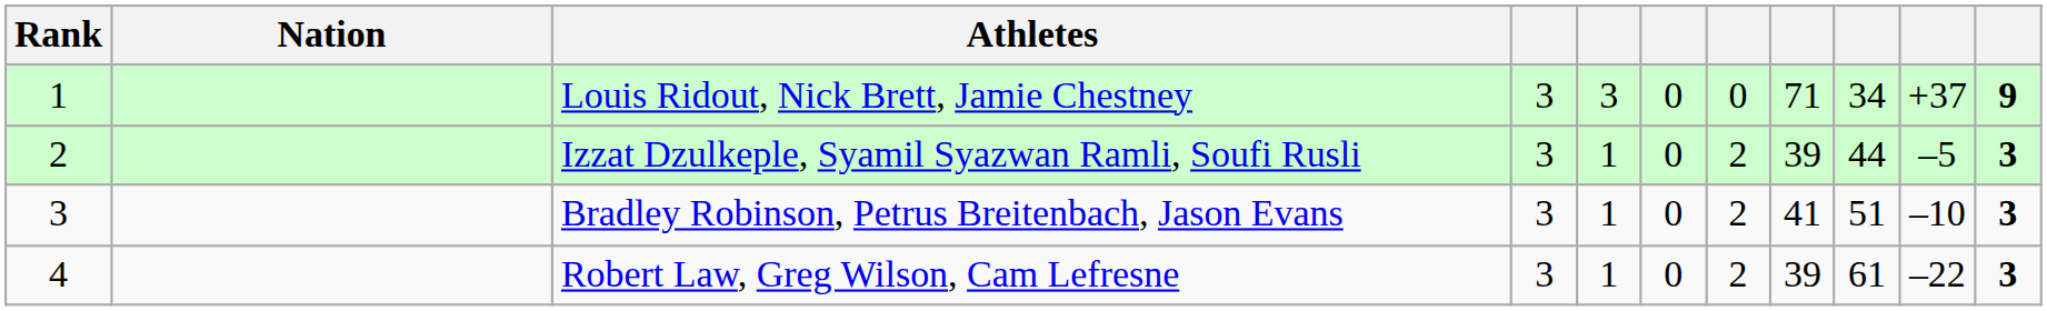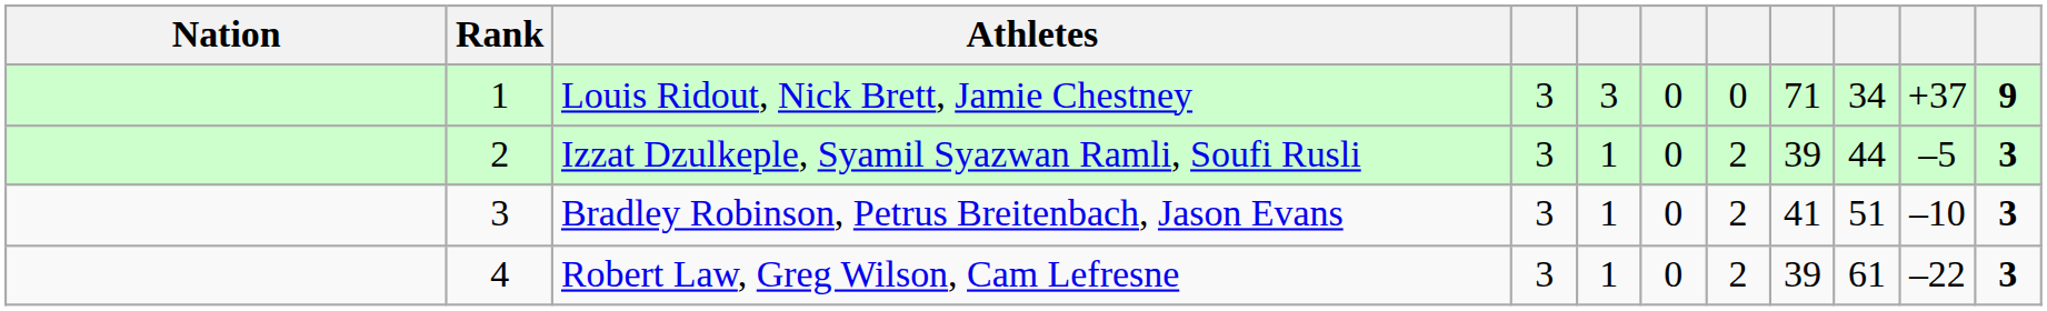columns swapped: Rank <-> Nation
